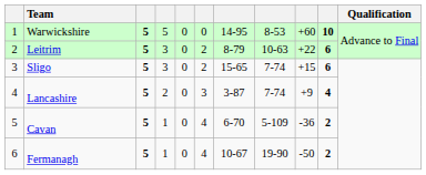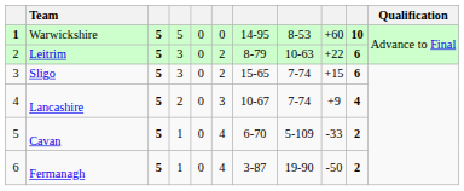Warwickshire | column 1: normal -> bold
Lancashire | column 7: 3-87 -> 10-67
Cavan | column 9: -36 -> -33
Fermanagh | column 7: 10-67 -> 3-87
